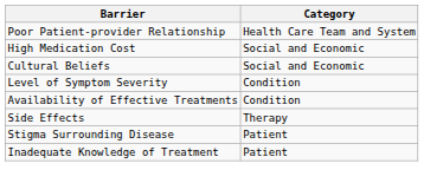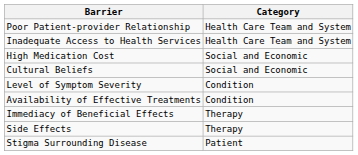+ row: Inadequate Access to Health Services | Health Care Team and System
+ row: Immediacy of Beneficial Effects | Therapy
- row: Inadequate Knowledge of Treatment | Patient
